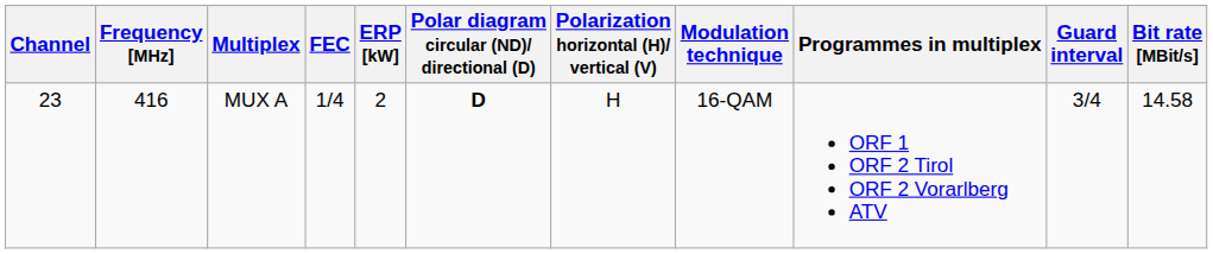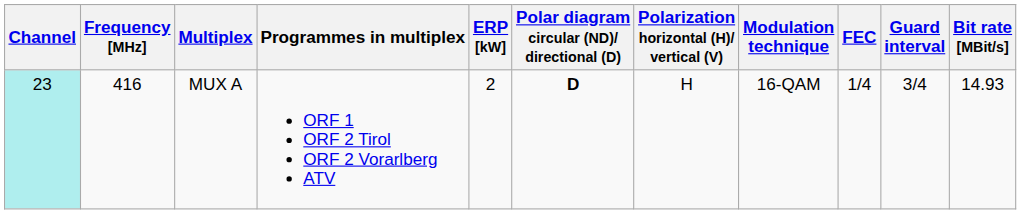columns swapped: Programmes in multiplex <-> FEC
MUX A | Channel: no background -> paleturquoise background
MUX A | Bit rate [MBit/s]: 14.58 -> 14.93
